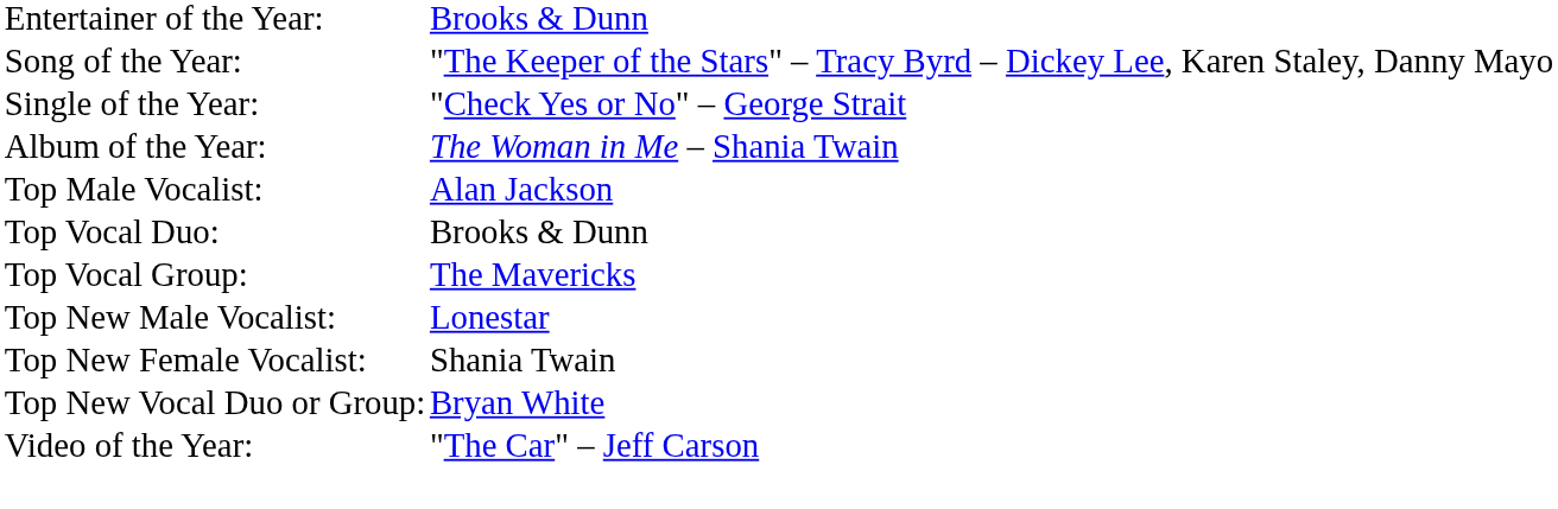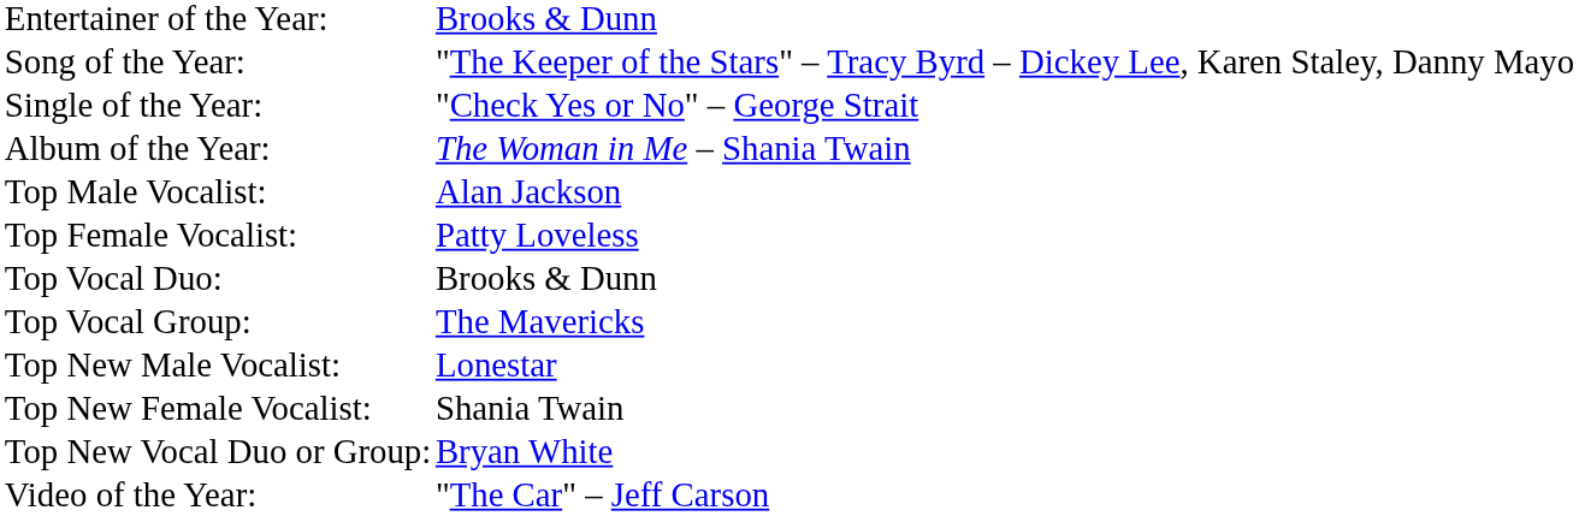+ row: Top Female Vocalist: | Patty Loveless
